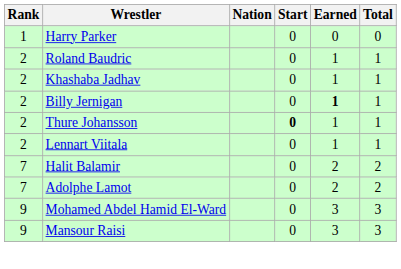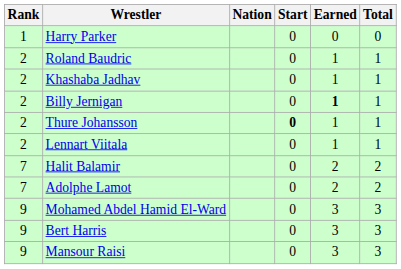+ row: 9 | Bert Harris | 0 | 3 | 3
